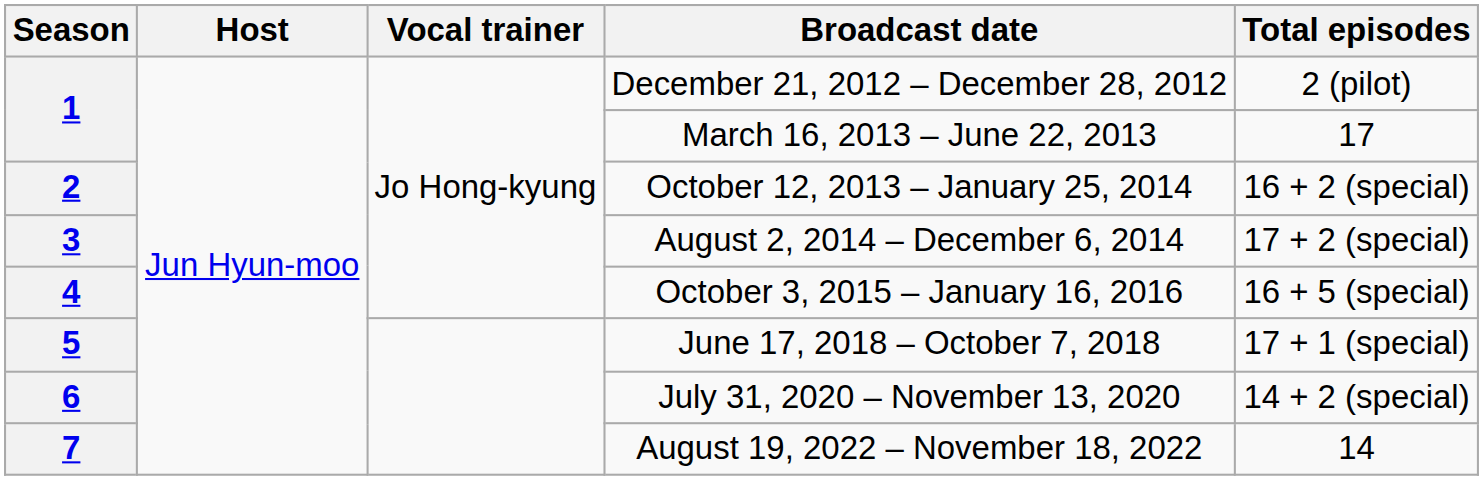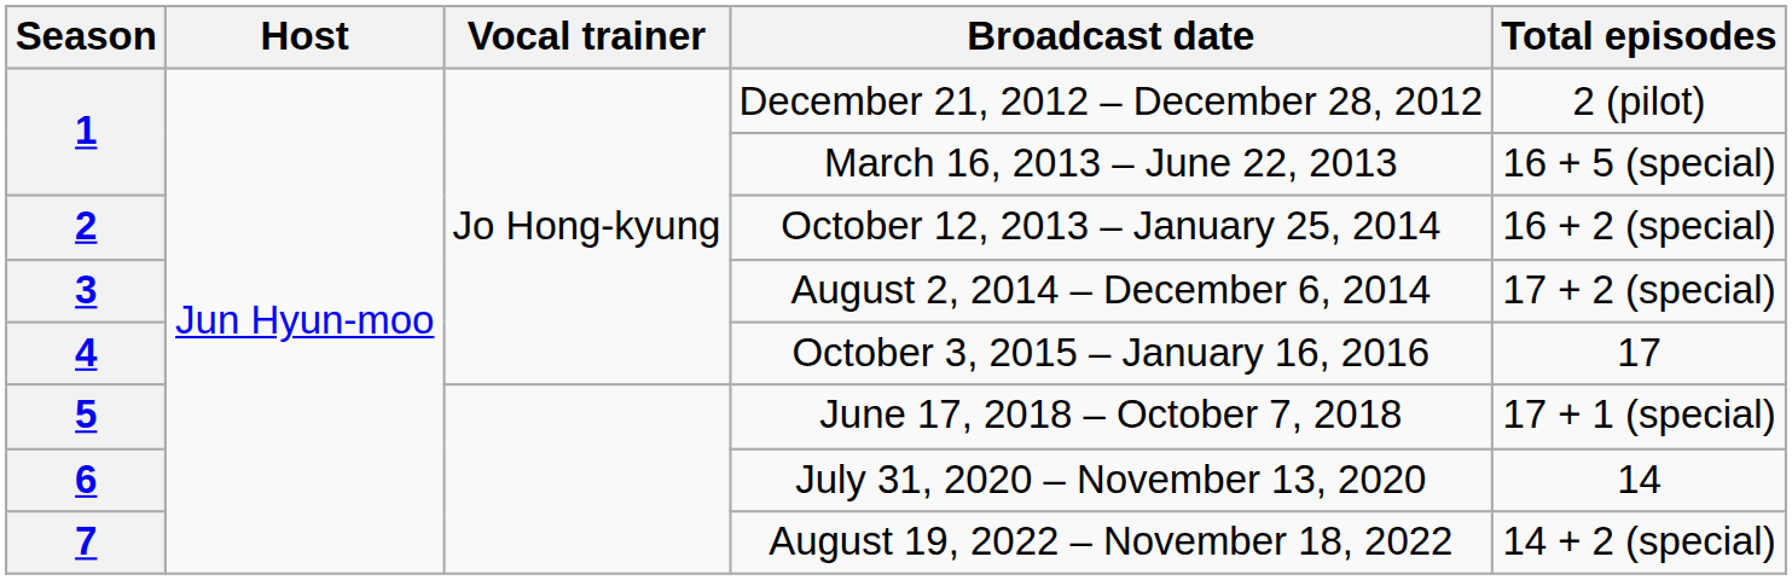March 16, 2013 – June 22, 2013 | Total episodes: 17 -> 16 + 5 (special)
October 3, 2015 – January 16, 2016 | Total episodes: 16 + 5 (special) -> 17
July 31, 2020 – November 13, 2020 | Total episodes: 14 + 2 (special) -> 14
August 19, 2022 – November 18, 2022 | Total episodes: 14 -> 14 + 2 (special)
